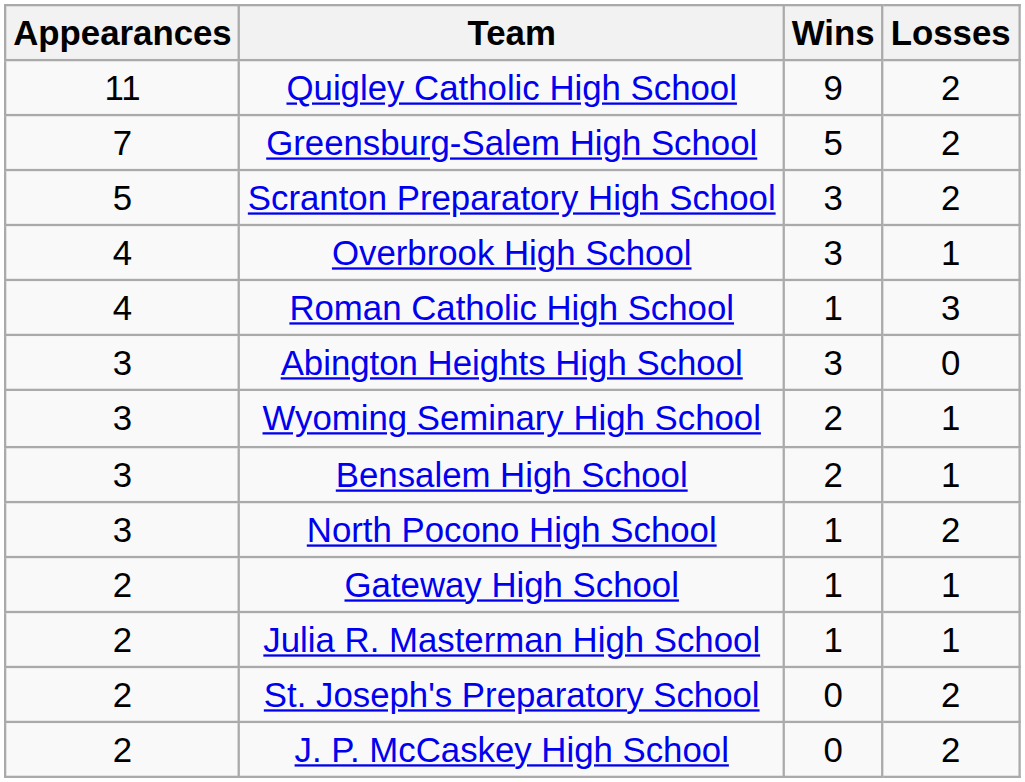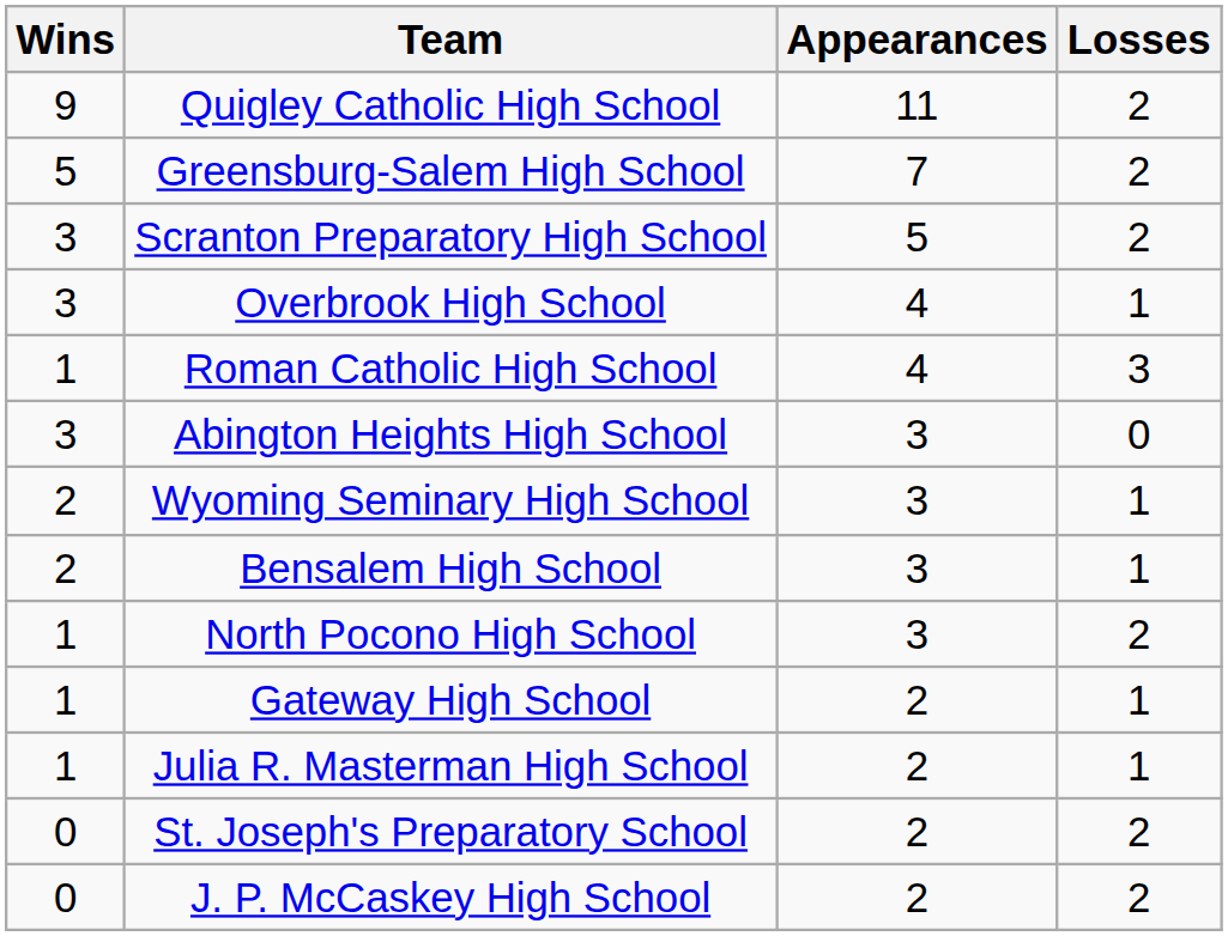columns swapped: Appearances <-> Wins
